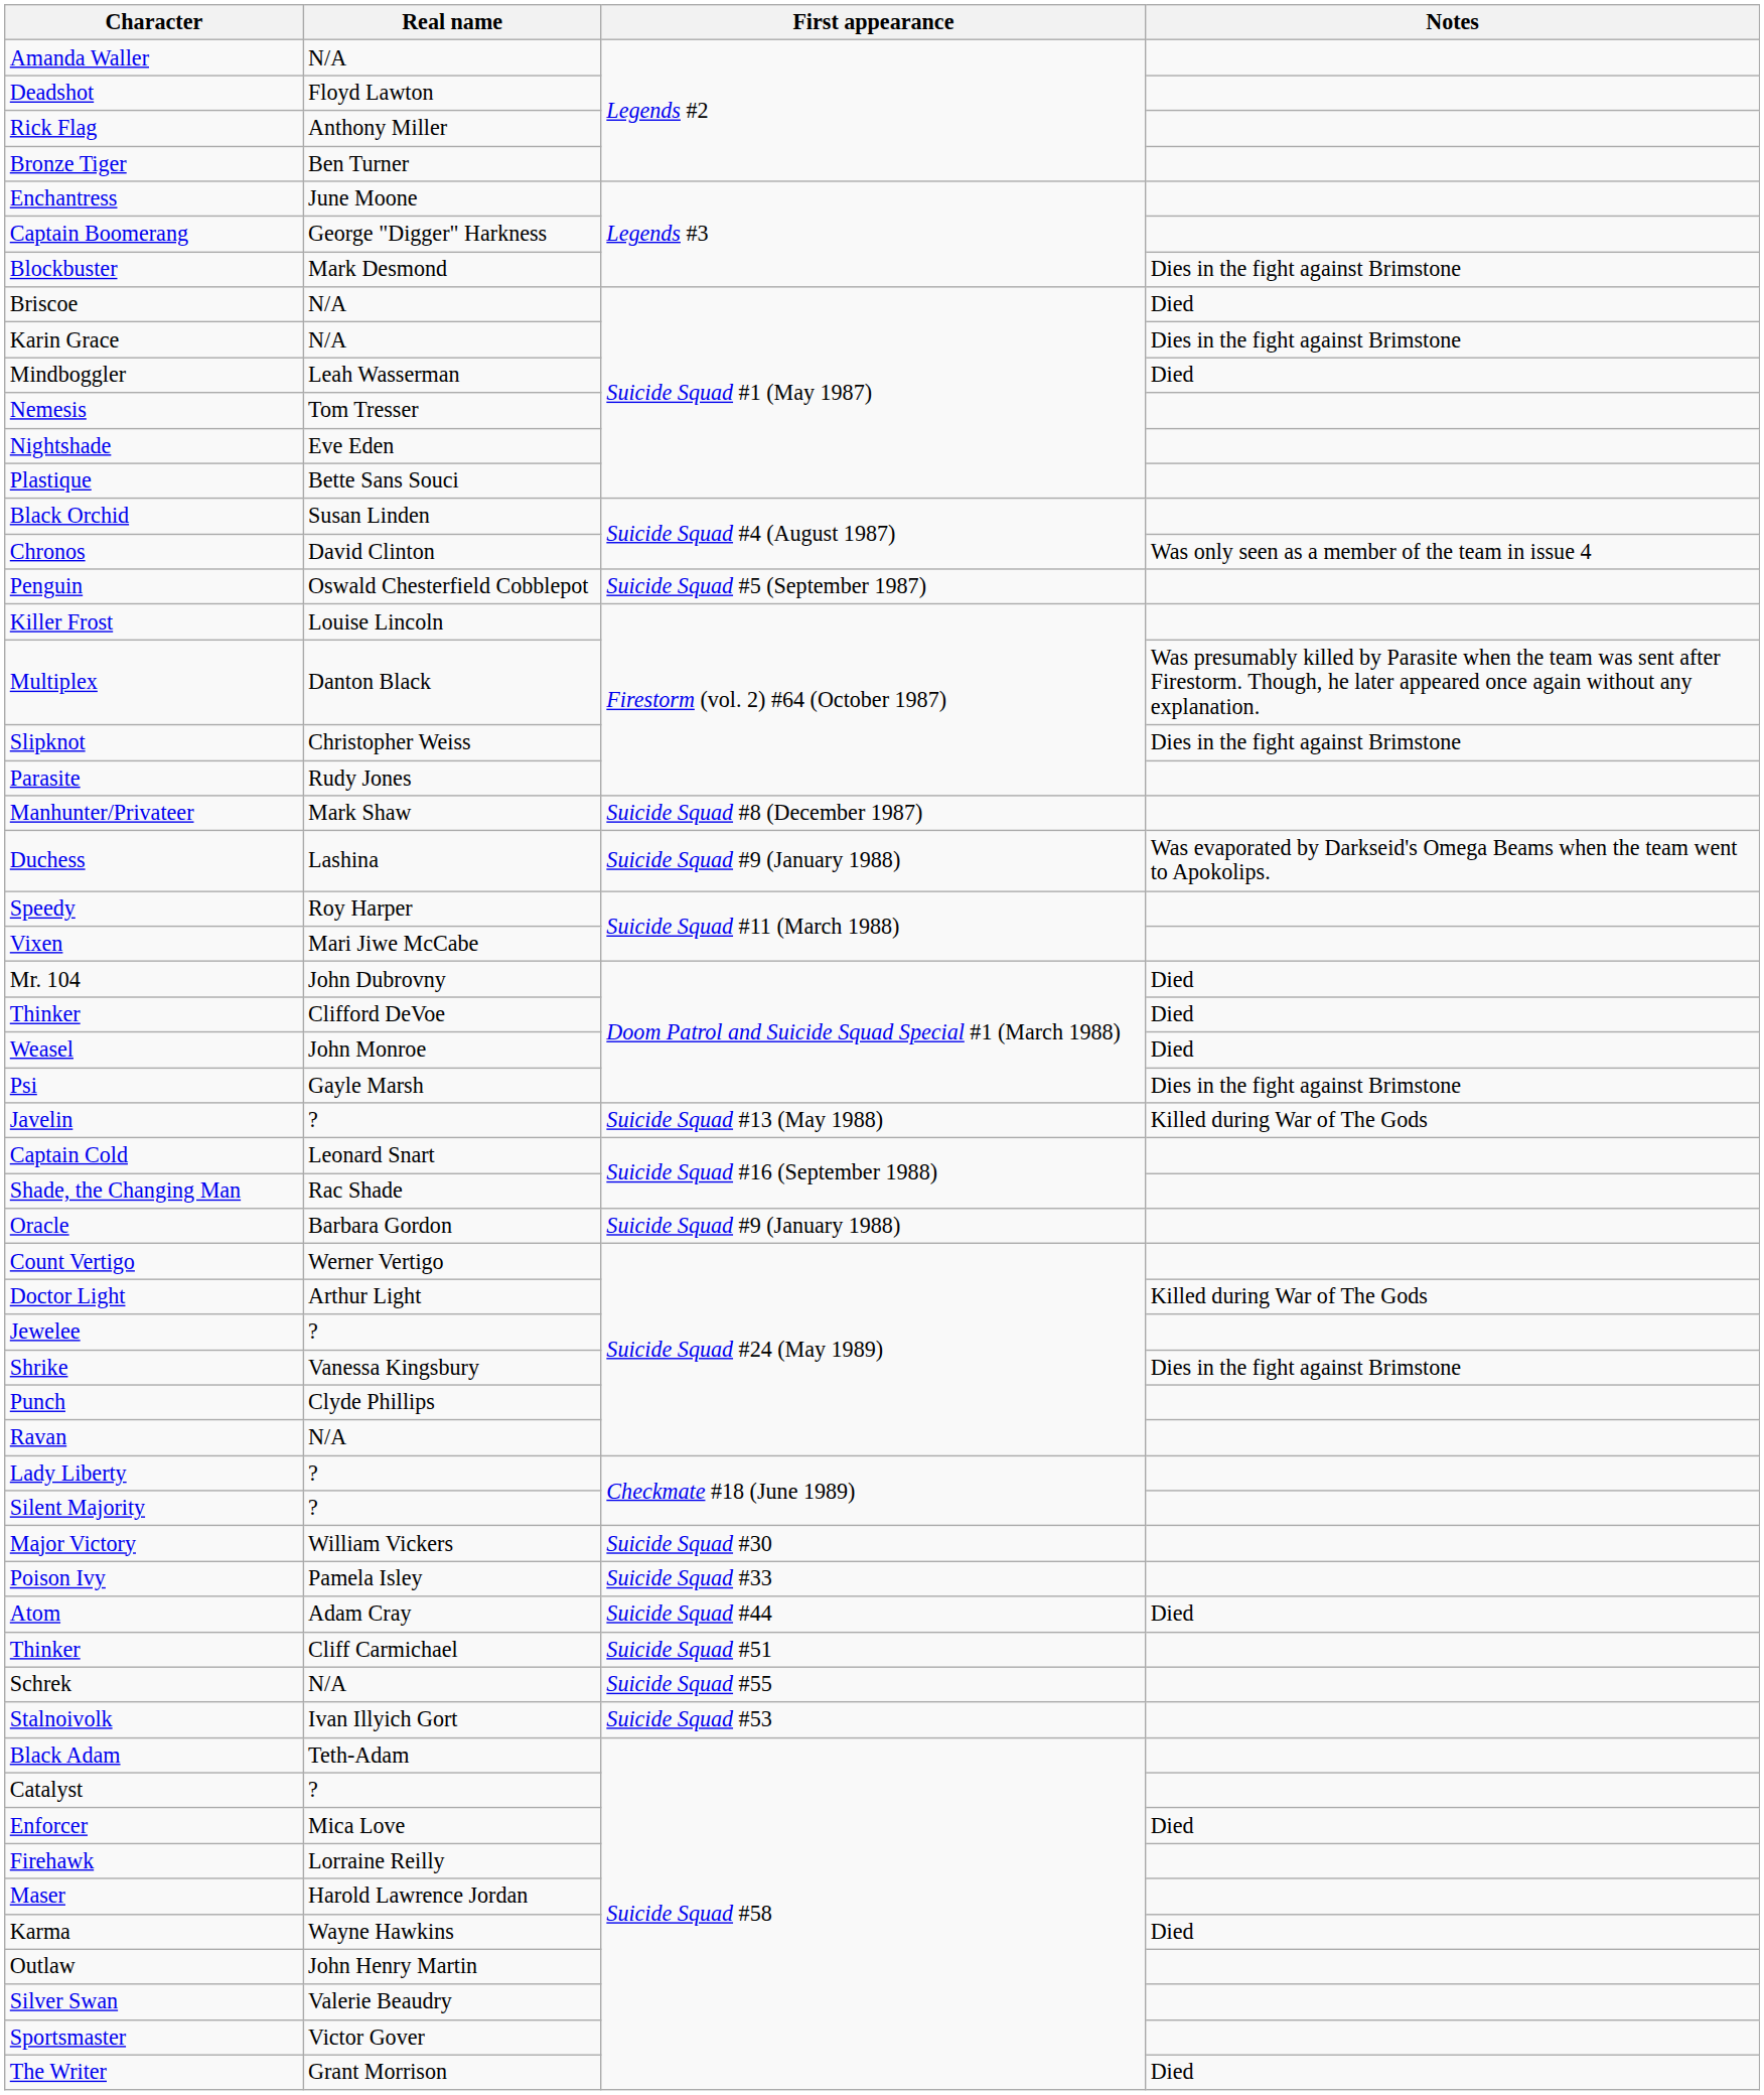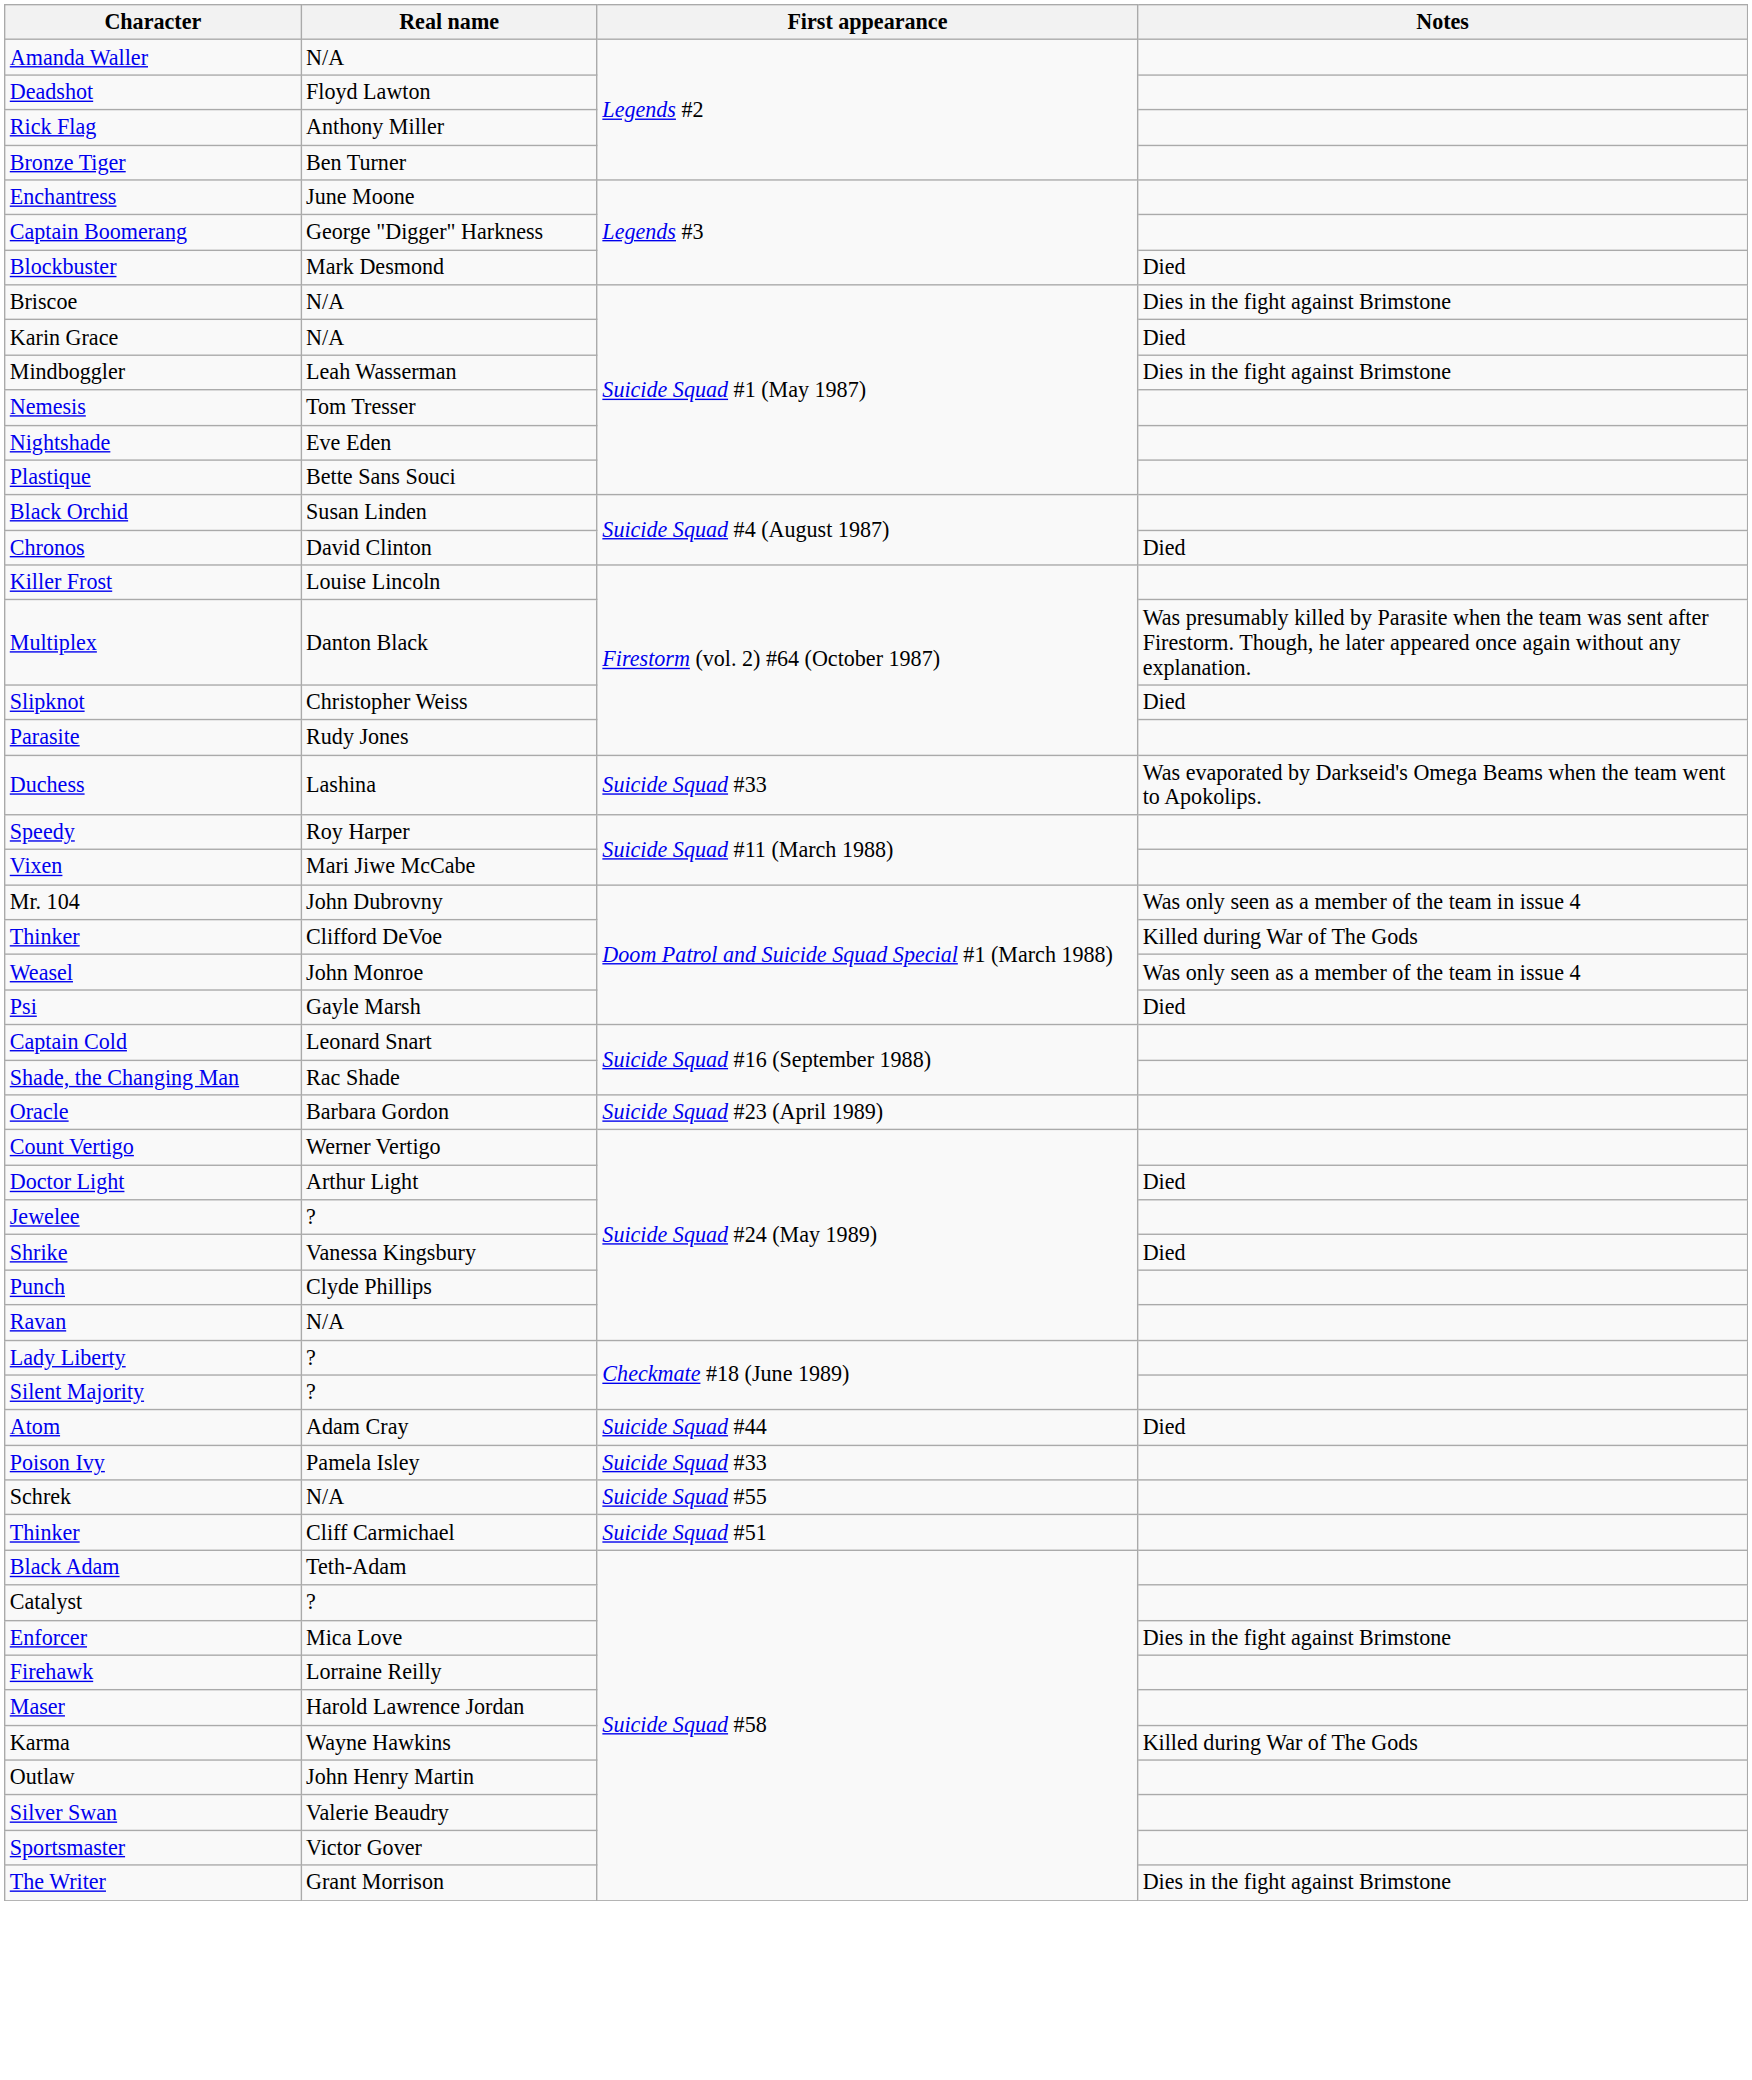Blockbuster | Notes: Dies in the fight against Brimstone -> Died
Briscoe | Notes: Died -> Dies in the fight against Brimstone
Karin Grace | Notes: Dies in the fight against Brimstone -> Died
Mindboggler | Notes: Died -> Dies in the fight against Brimstone
Chronos | Notes: Was only seen as a member of the team in issue 4 -> Died
- row: Penguin | Oswald Chesterfield Cobblepot | Suicide Squad #5 (September 1987)
Slipknot | Notes: Dies in the fight against Brimstone -> Died
- row: Manhunter/Privateer | Mark Shaw | Suicide Squad #8 (December 1987)
Duchess | First appearance: Suicide Squad #9 (January 1988) -> Suicide Squad #33
Mr. 104 | Notes: Died -> Was only seen as a member of the team in issue 4
Thinker / Clifford DeVoe | Notes: Died -> Killed during War of The Gods
Weasel | Notes: Died -> Was only seen as a member of the team in issue 4
Psi | Notes: Dies in the fight against Brimstone -> Died
- row: Javelin | ? | Suicide Squad #13 (May 1988) | Killed during War of The Gods
Oracle | First appearance: Suicide Squad #9 (January 1988) -> Suicide Squad #23 (April 1989)
Doctor Light | Notes: Killed during War of The Gods -> Died
Shrike | Notes: Dies in the fight against Brimstone -> Died
- row: Major Victory | William Vickers | Suicide Squad #30
rows swapped: Poison Ivy <-> Atom
rows swapped: Thinker / Cliff Carmichael <-> Schrek
- row: Stalnoivolk | Ivan Illyich Gort | Suicide Squad #53
Enforcer | Notes: Died -> Dies in the fight against Brimstone
Karma | Notes: Died -> Killed during War of The Gods
The Writer | Notes: Died -> Dies in the fight against Brimstone
